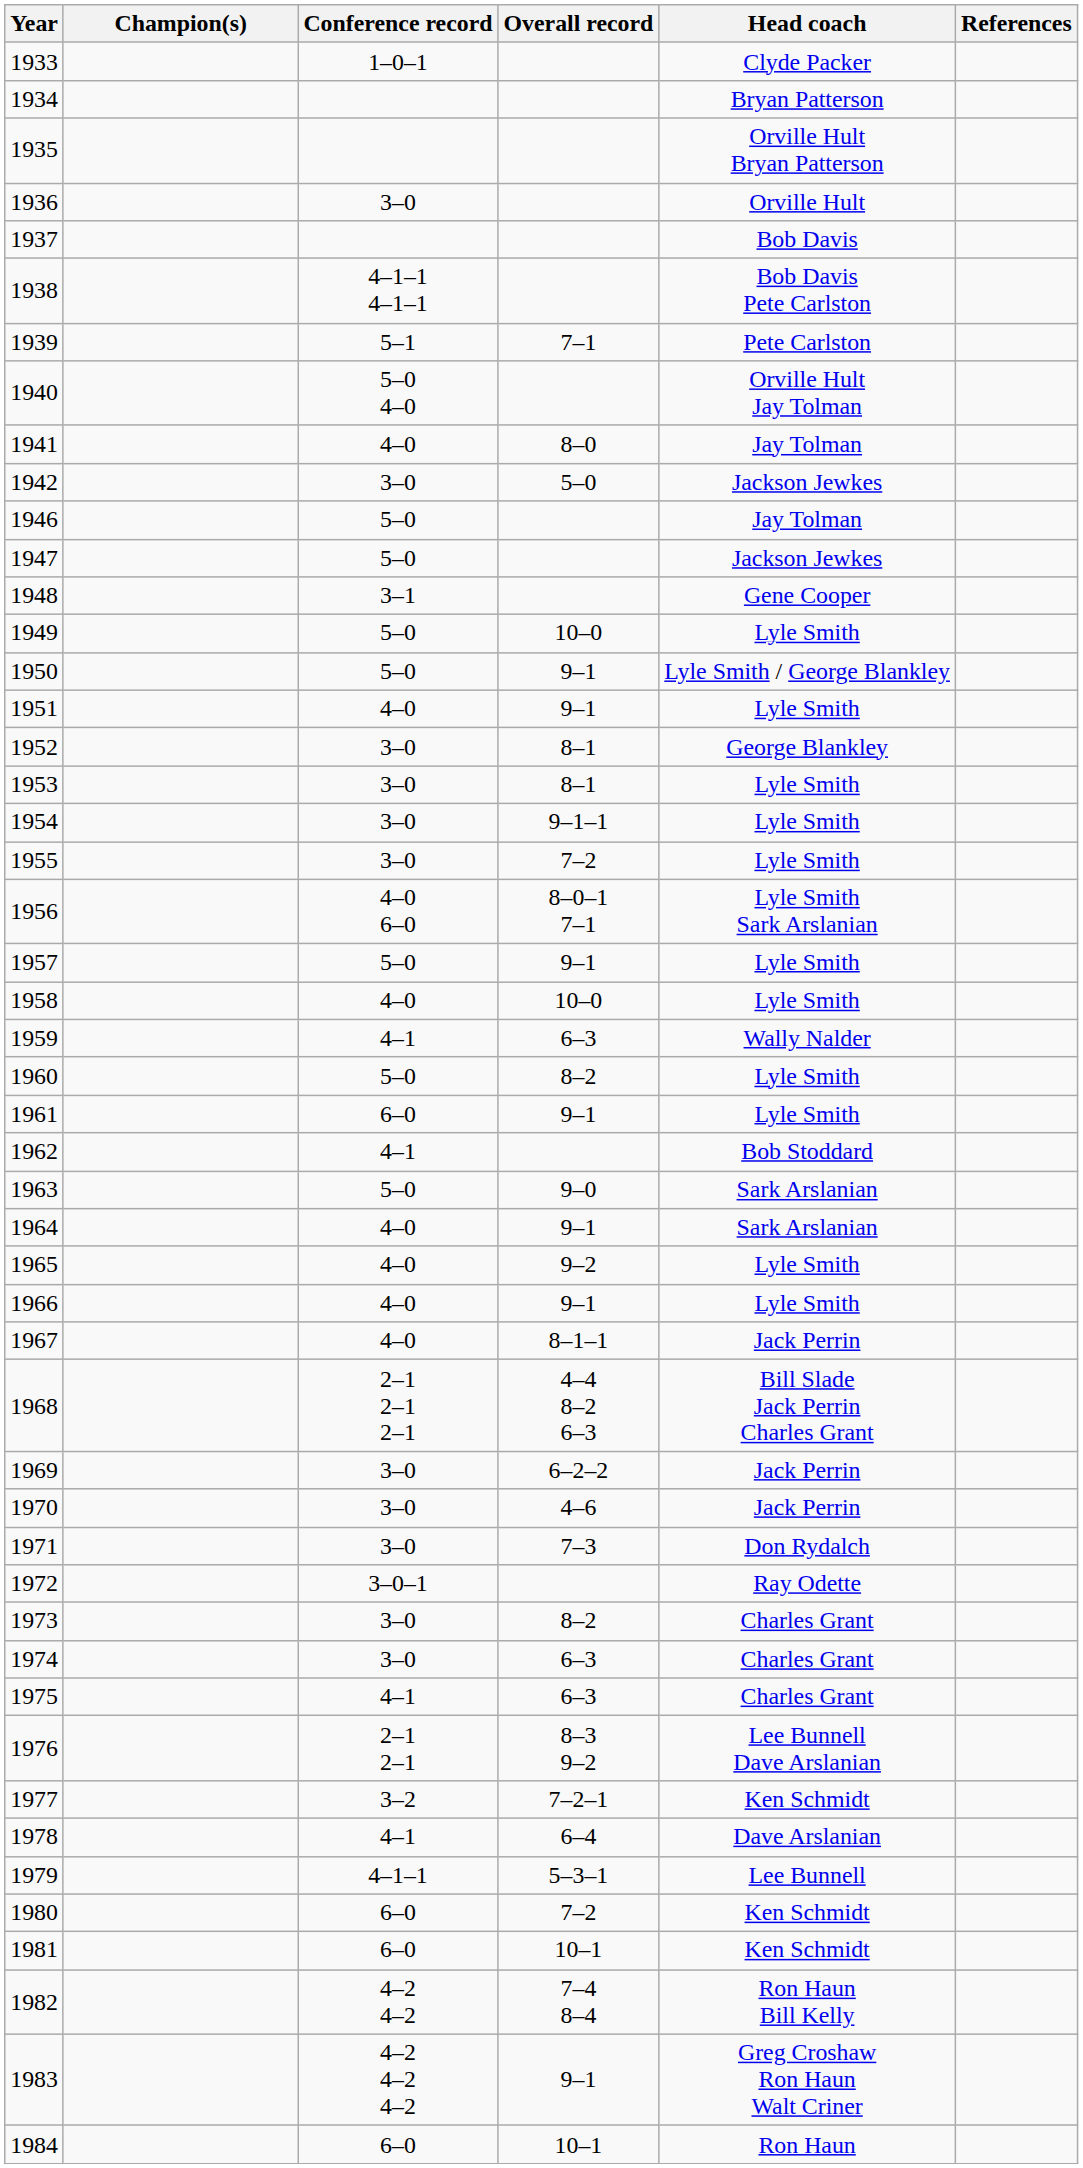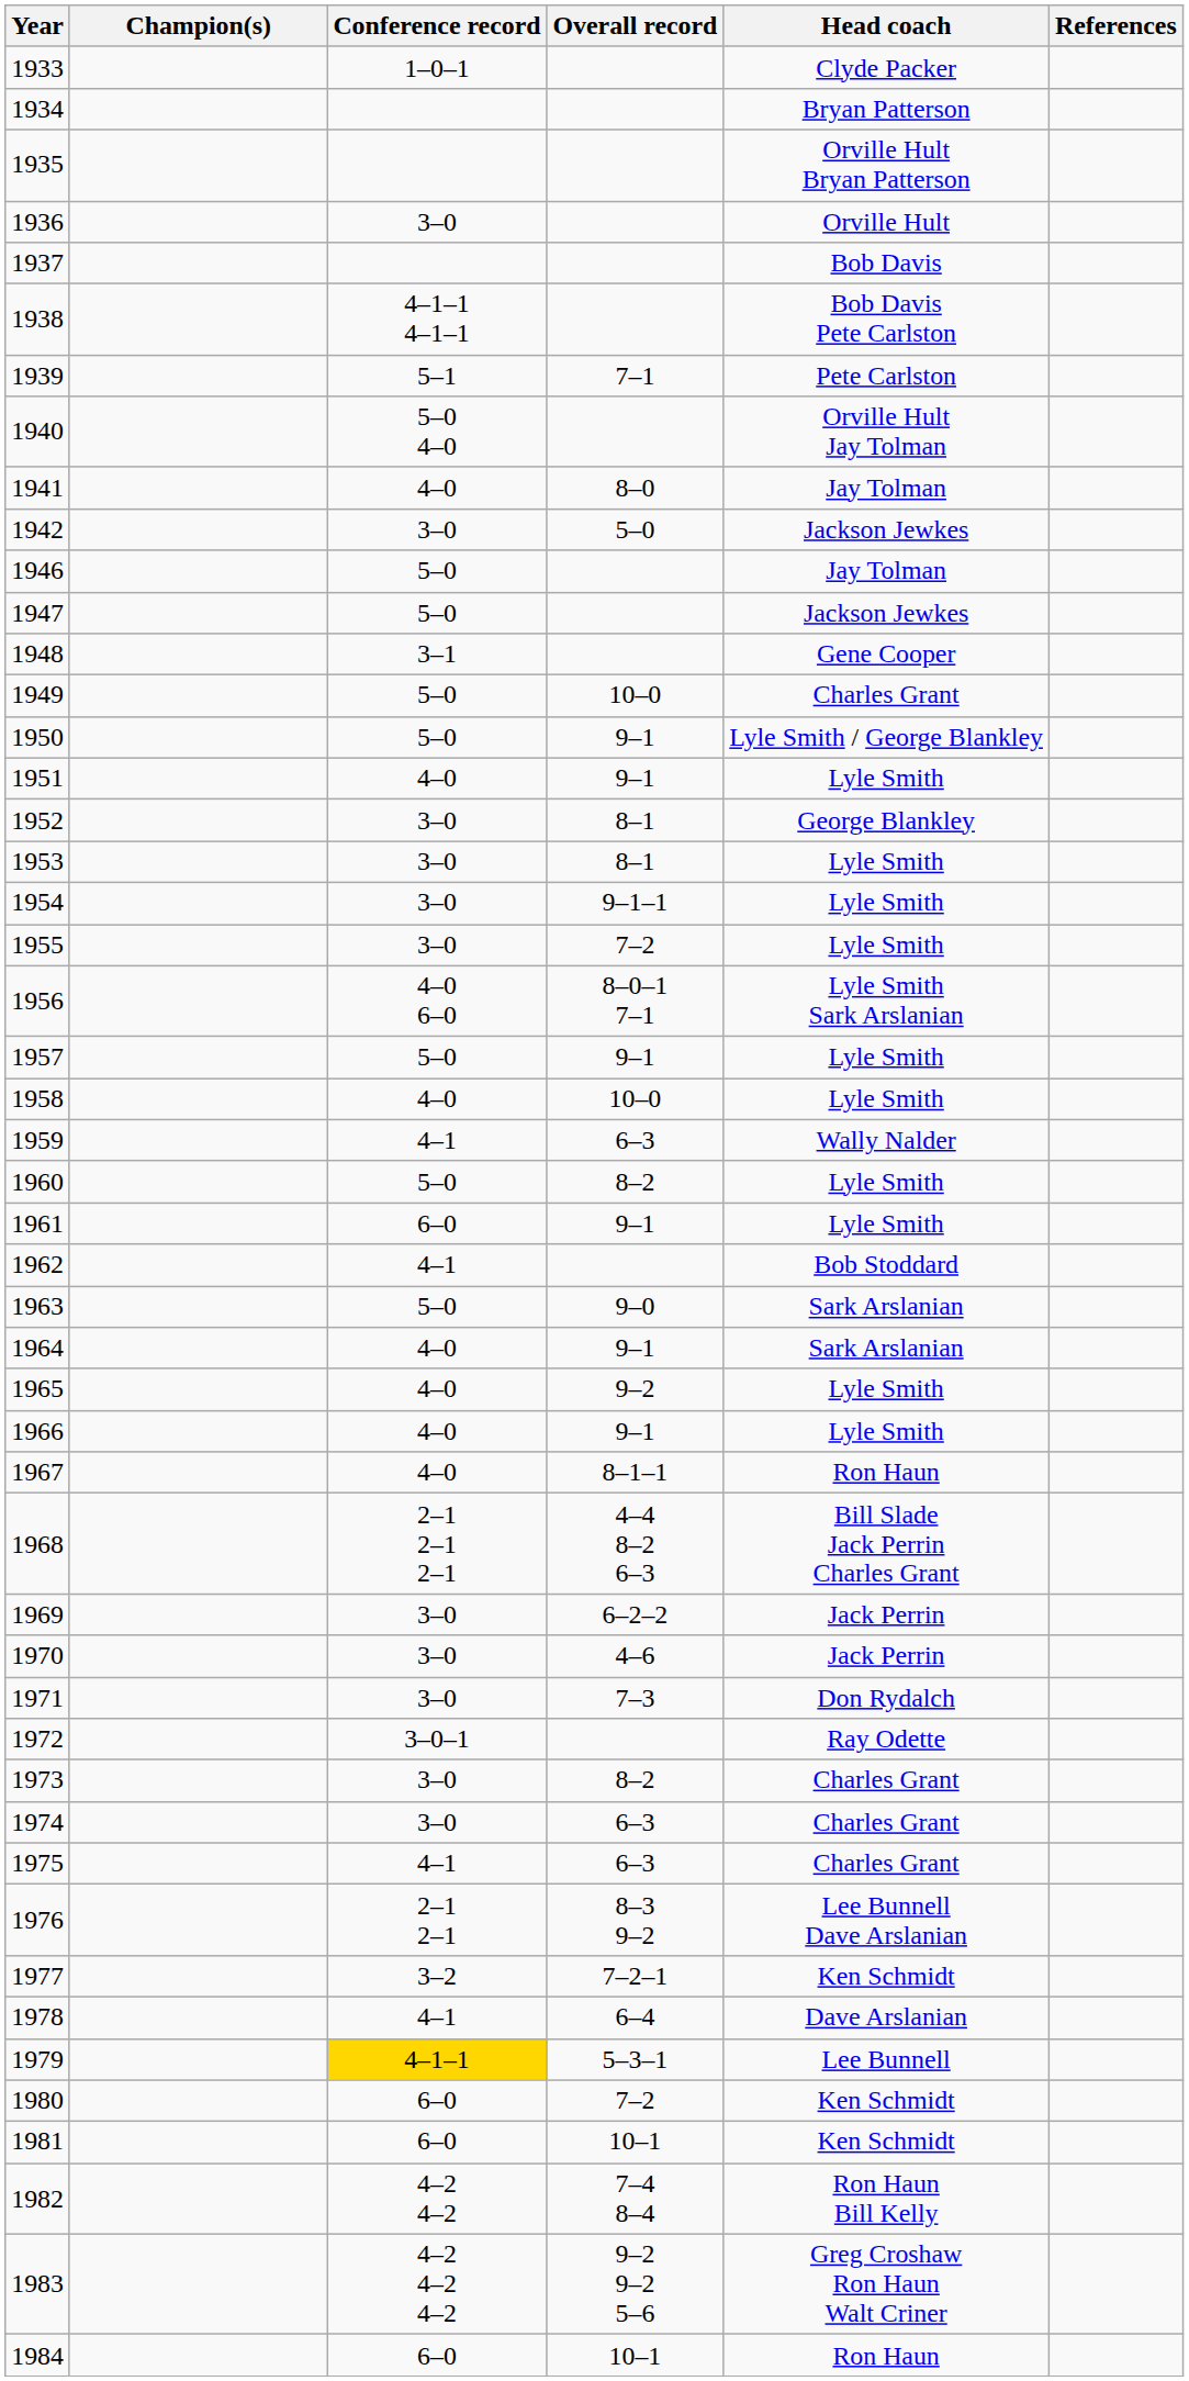1949 | Head coach: Lyle Smith -> Charles Grant
1967 | Head coach: Jack Perrin -> Ron Haun
1979 | Conference record: no background -> gold background
1983 | Overall record: 9–1 -> 9–2 9–2 5–6
